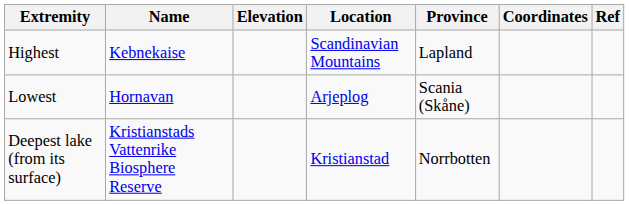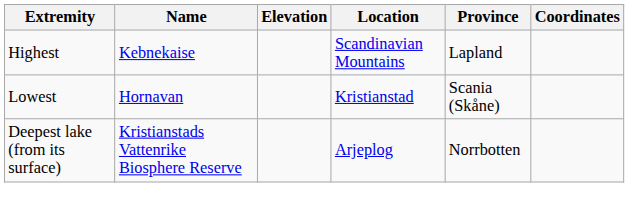- column: Ref
Lowest | Location: Arjeplog -> Kristianstad
Deepest lake (from its surface) | Location: Kristianstad -> Arjeplog
